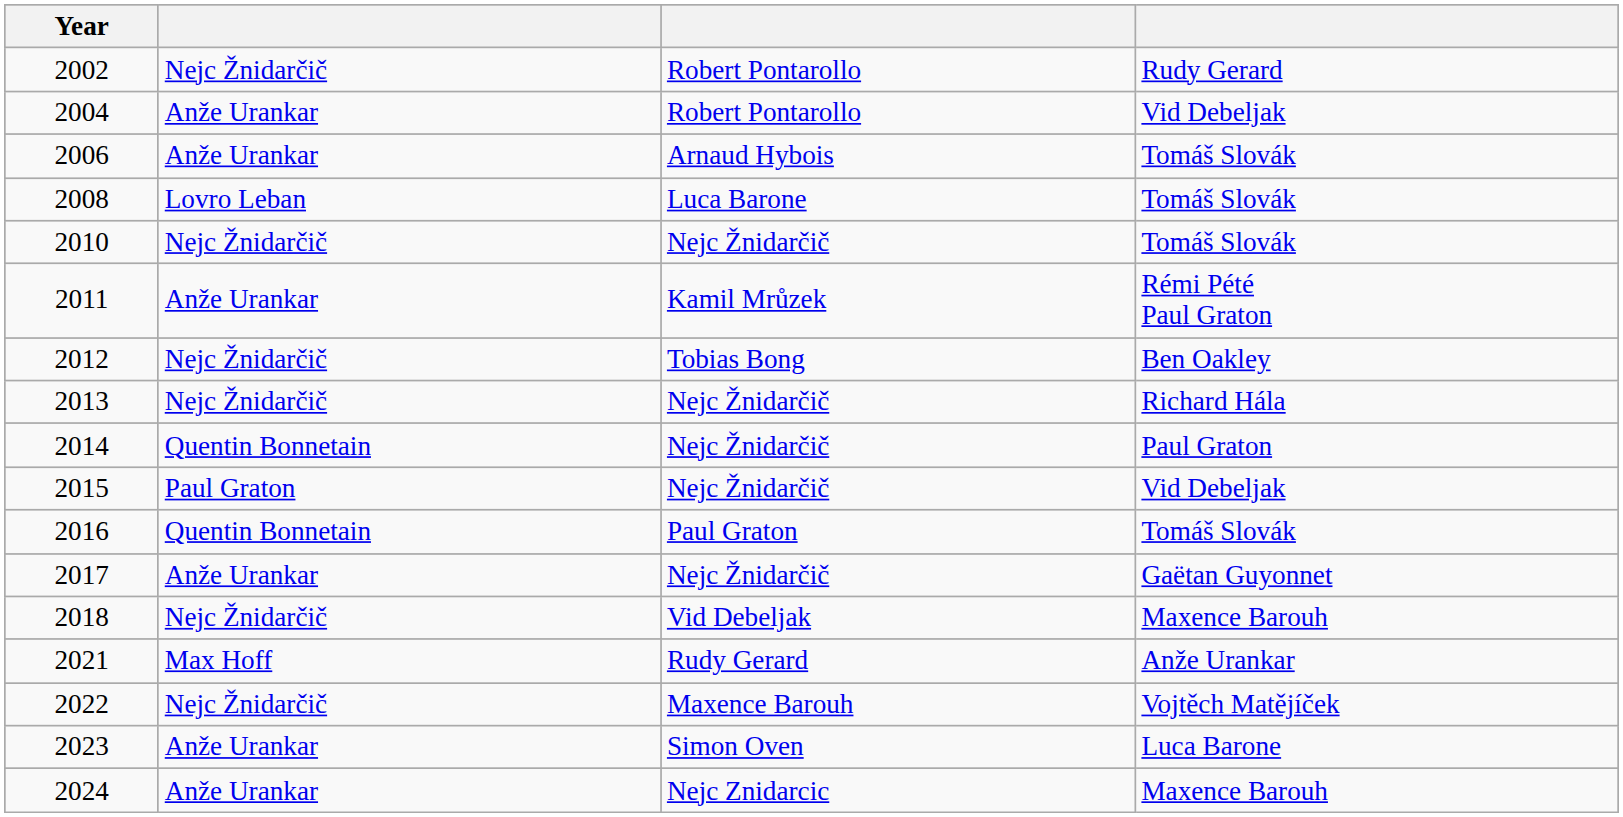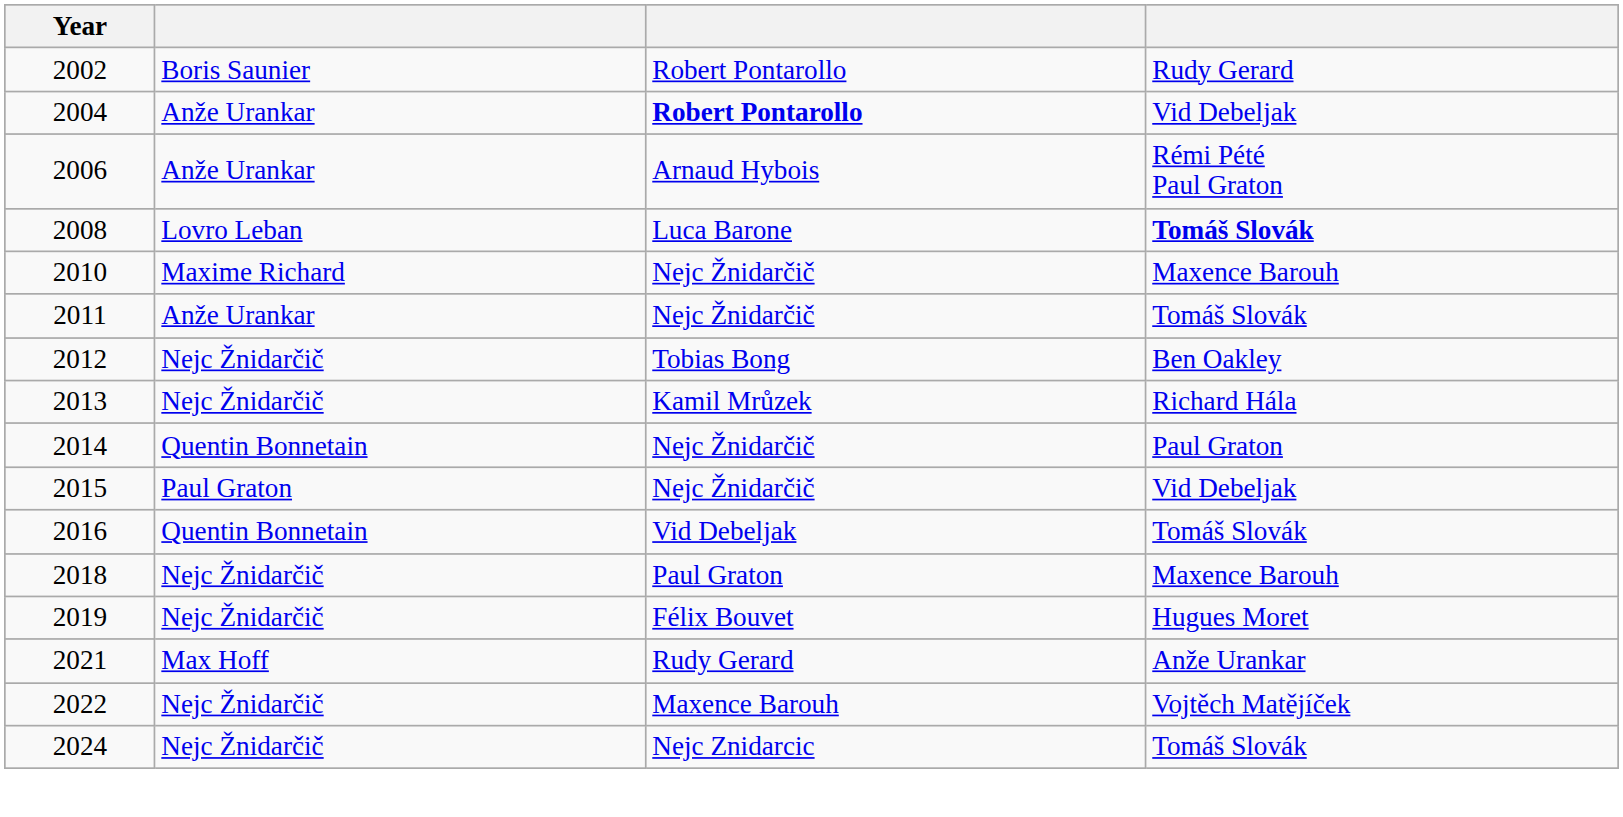2002 | column 2: Nejc Žnidarčič -> Boris Saunier
2004 | column 3: normal -> bold
2006 | column 4: Tomáš Slovák -> Rémi Pété Paul Graton
2008 | column 4: normal -> bold
2010 | column 2: Nejc Žnidarčič -> Maxime Richard
2010 | column 4: Tomáš Slovák -> Maxence Barouh
2011 | column 3: Kamil Mrůzek -> Nejc Žnidarčič
2011 | column 4: Rémi Pété Paul Graton -> Tomáš Slovák
2013 | column 3: Nejc Žnidarčič -> Kamil Mrůzek
2016 | column 3: Paul Graton -> Vid Debeljak
- row: 2017 | Anže Urankar | Nejc Žnidarčič | Gaëtan Guyonnet
2018 | column 3: Vid Debeljak -> Paul Graton
+ row: 2019 | Nejc Žnidarčič | Félix Bouvet | Hugues Moret
- row: 2023 | Anže Urankar | Simon Oven | Luca Barone
2024 | column 2: Anže Urankar -> Nejc Žnidarčič
2024 | column 4: Maxence Barouh -> Tomáš Slovák
